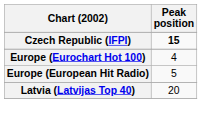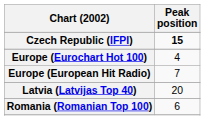Europe (European Hit Radio) | Peak position: 5 -> 7
+ row: Romania (Romanian Top 100) | 6
